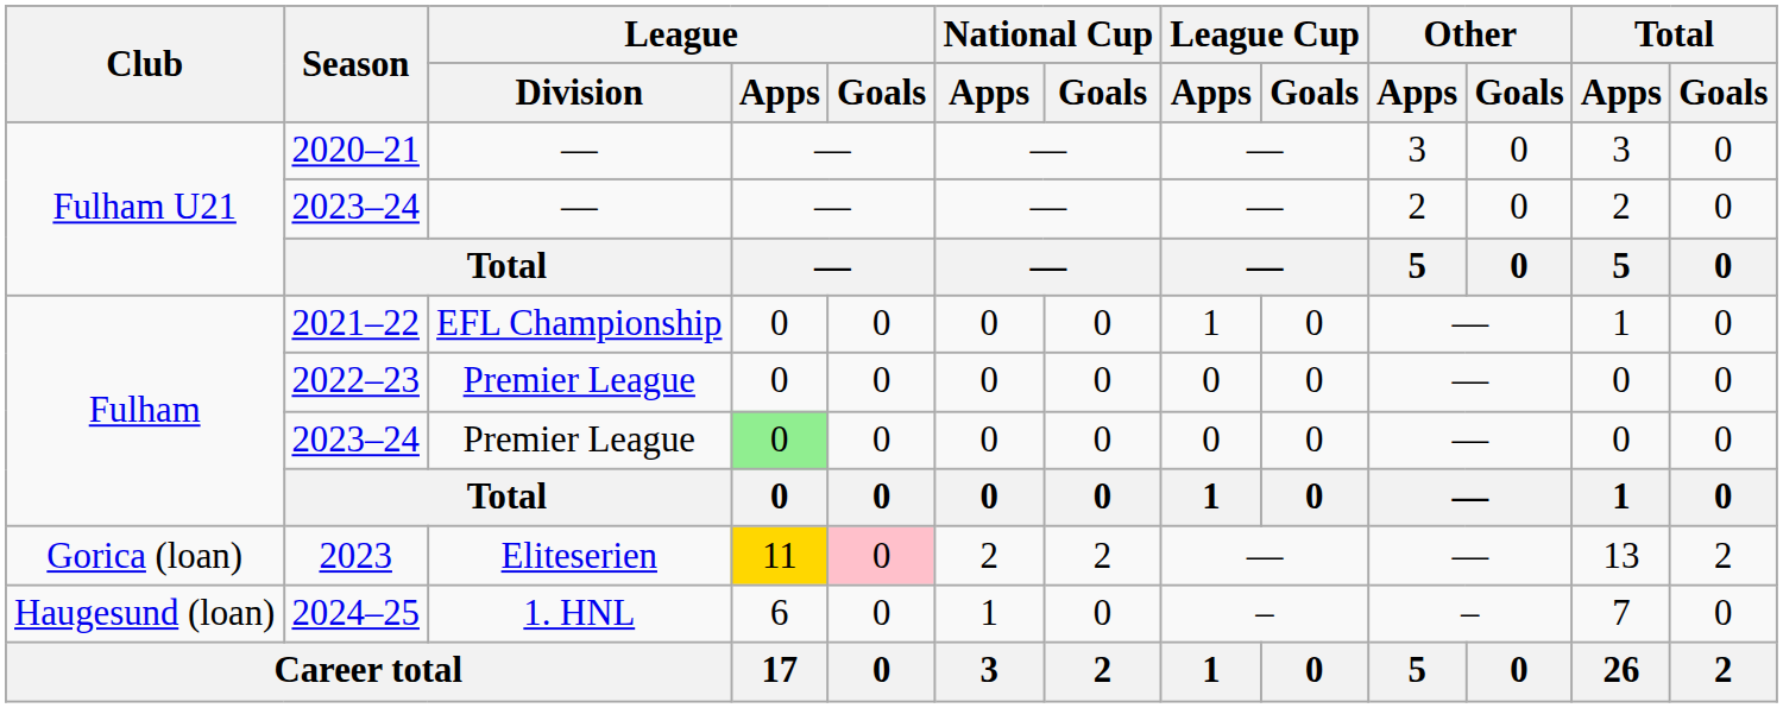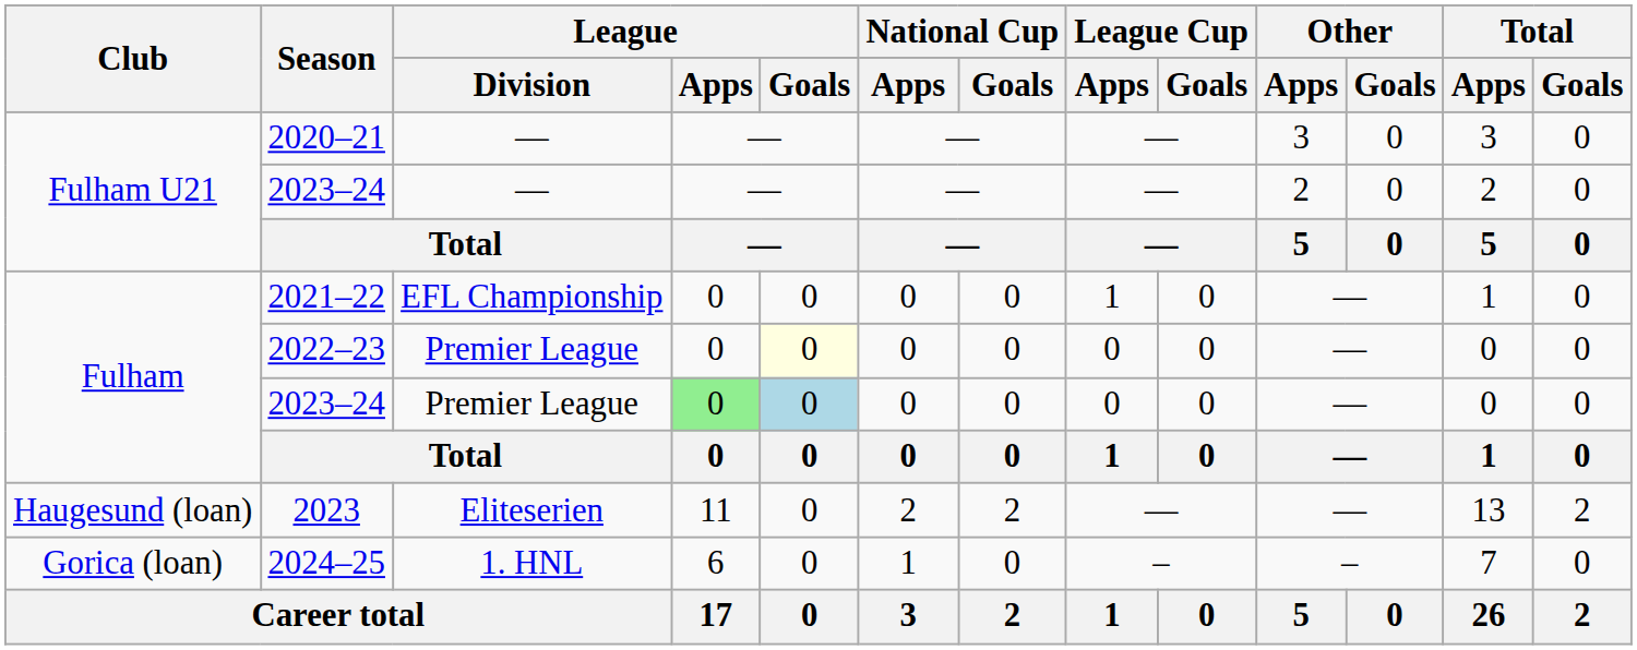2022–23 | League / Goals: no background -> lightyellow background
2023–24 / Premier League | League / Goals: no background -> lightblue background
2023 | Club: Gorica (loan) -> Haugesund (loan)
2023 | League / Apps: gold background -> no background
2023 | League / Goals: pink background -> no background
2024–25 | Club: Haugesund (loan) -> Gorica (loan)
